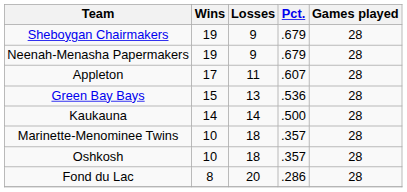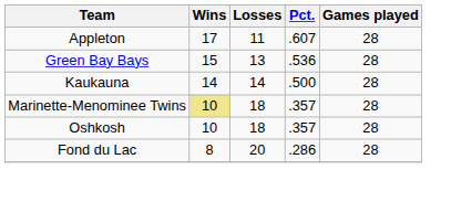- row: Sheboygan Chairmakers | 19 | 9 | .679 | 28
- row: Neenah-Menasha Papermakers | 19 | 9 | .679 | 28
Marinette-Menominee Twins | Wins: no background -> khaki background
